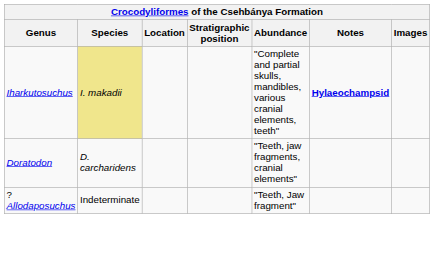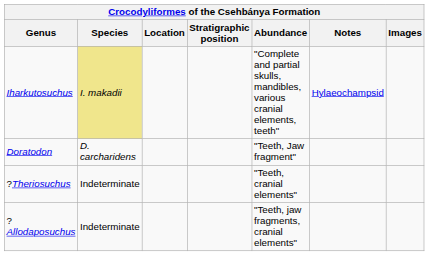Iharkutosuchus | Notes: bold -> normal
Doratodon | Abundance: "Teeth, jaw fragments, cranial elements" -> "Teeth, Jaw fragment"
+ row: ?Theriosuchus | Indeterminate | "Teeth, cranial elements"
?Allodaposuchus | Abundance: "Teeth, Jaw fragment" -> "Teeth, jaw fragments, cranial elements"
